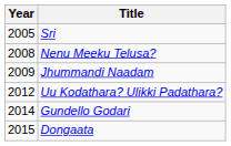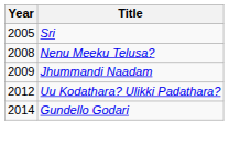- row: 2015 | Dongaata
